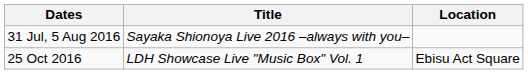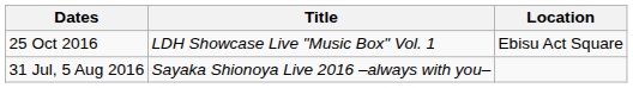rows swapped: 31 Jul, 5 Aug 2016 <-> 25 Oct 2016
